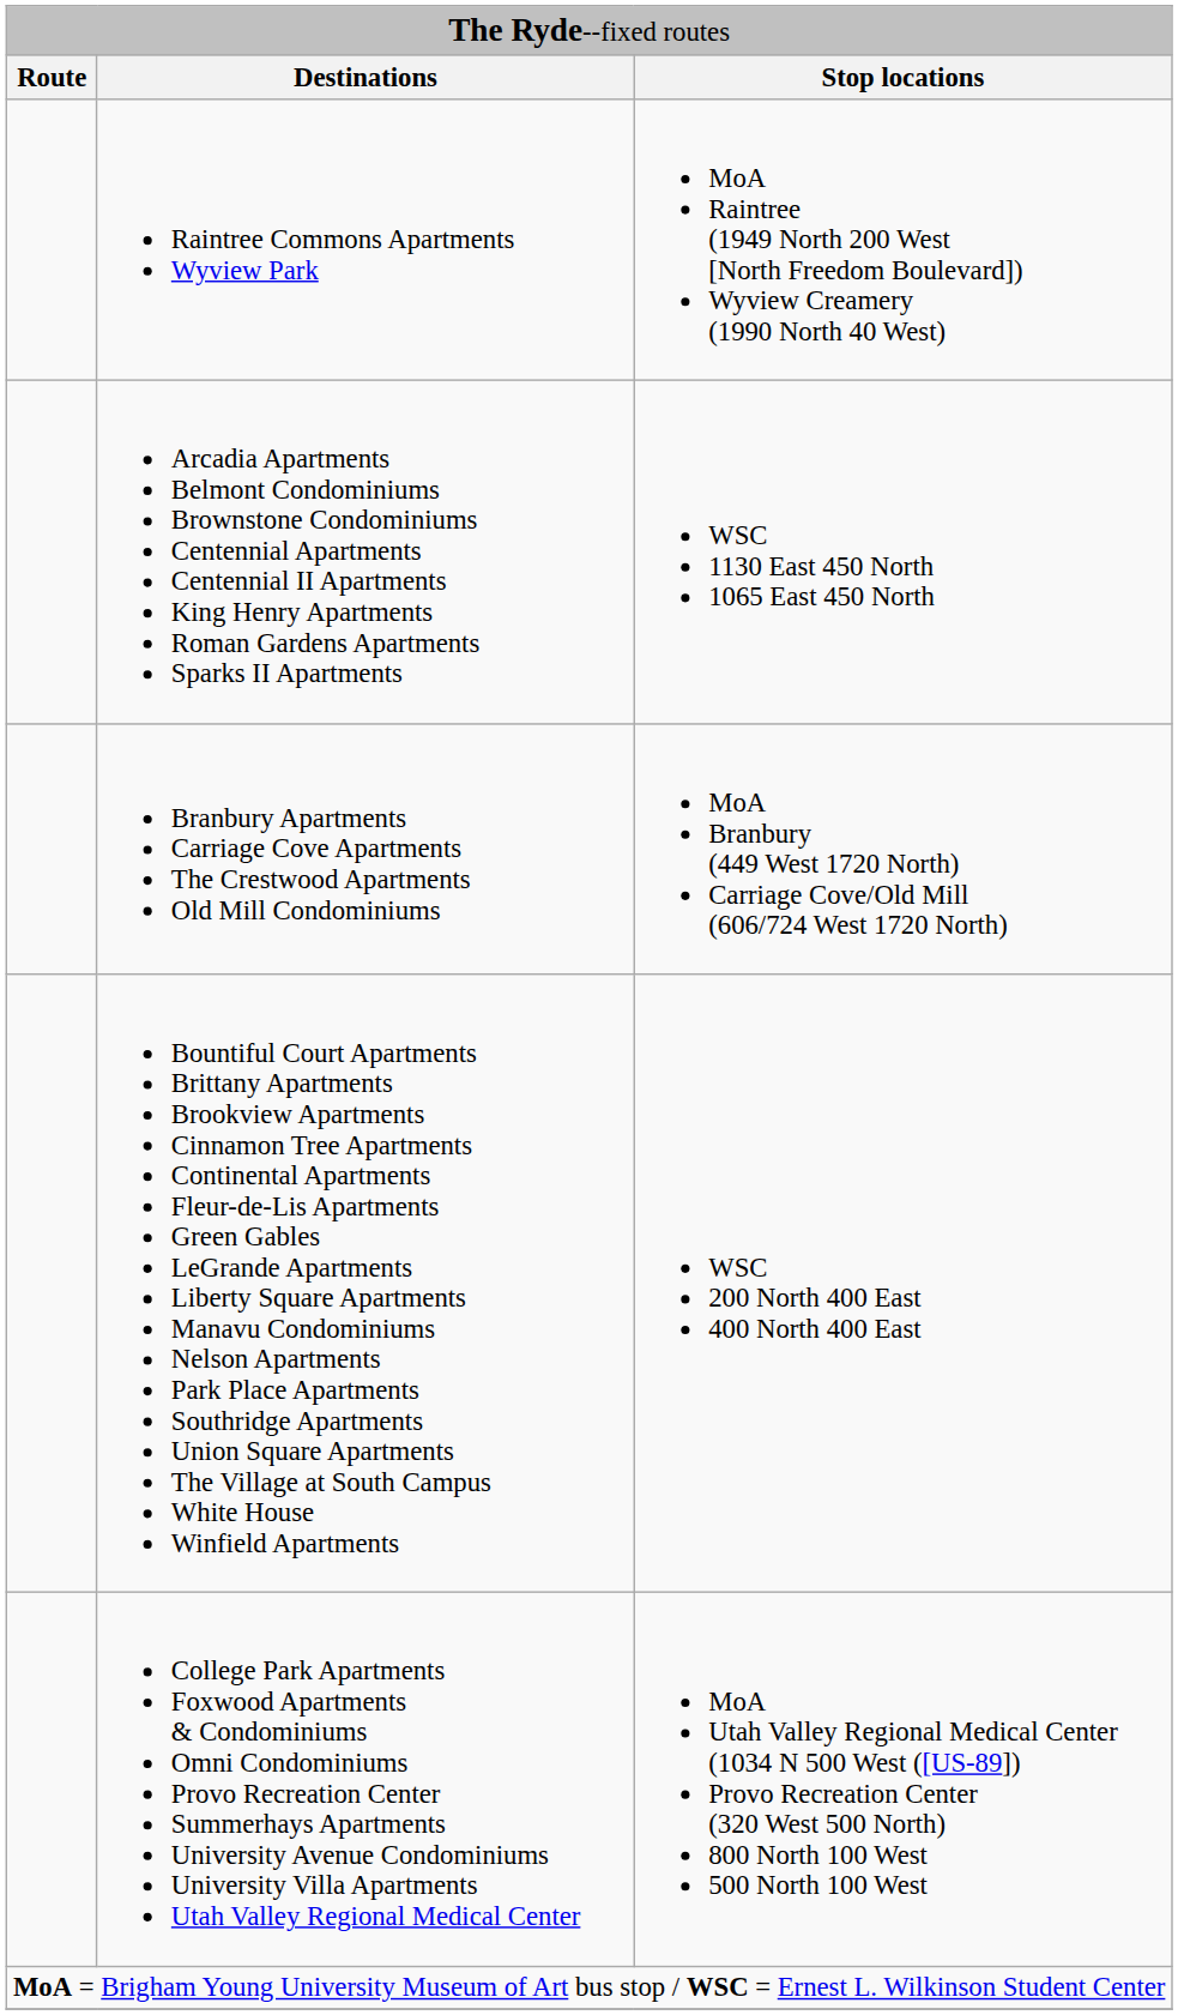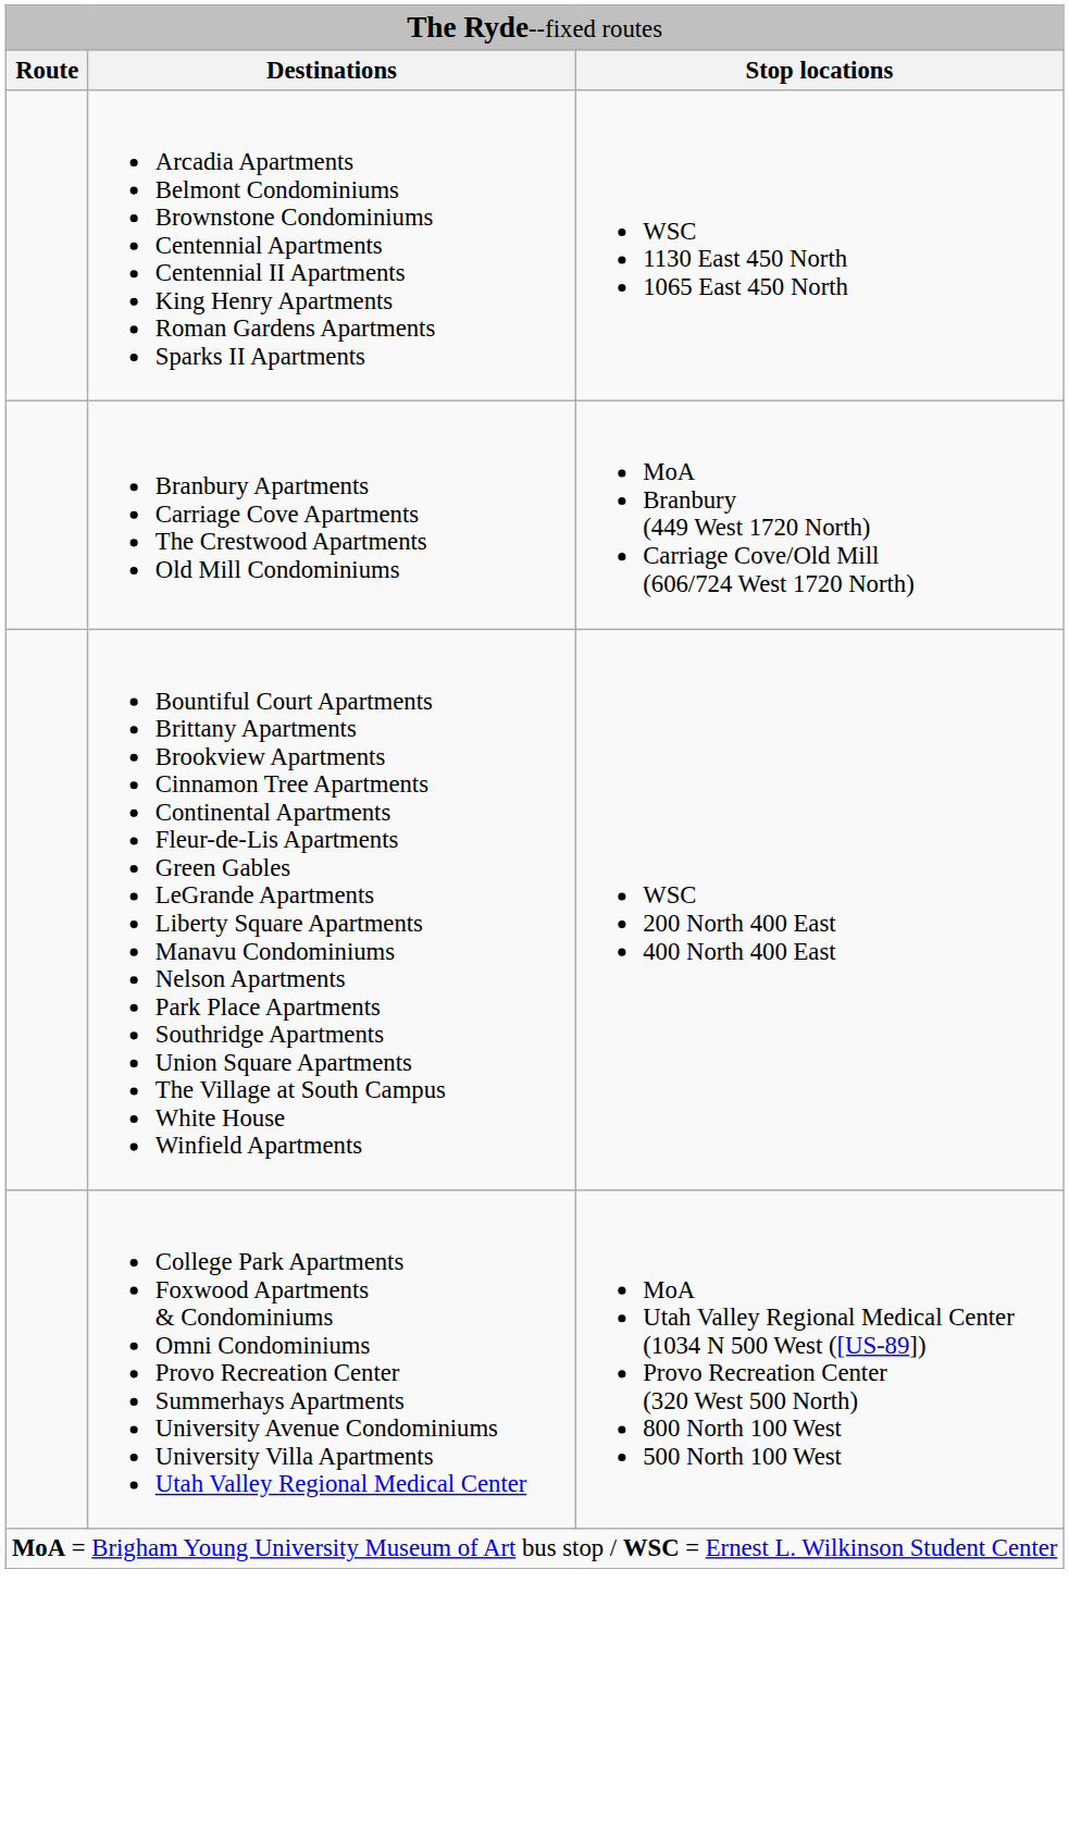- row: Raintree Commons Apartments Wyview Park | MoA Raintree (1949 North 200 West [North Freedom Boulevard]) Wyview Creamery (1990 North 40 West)
